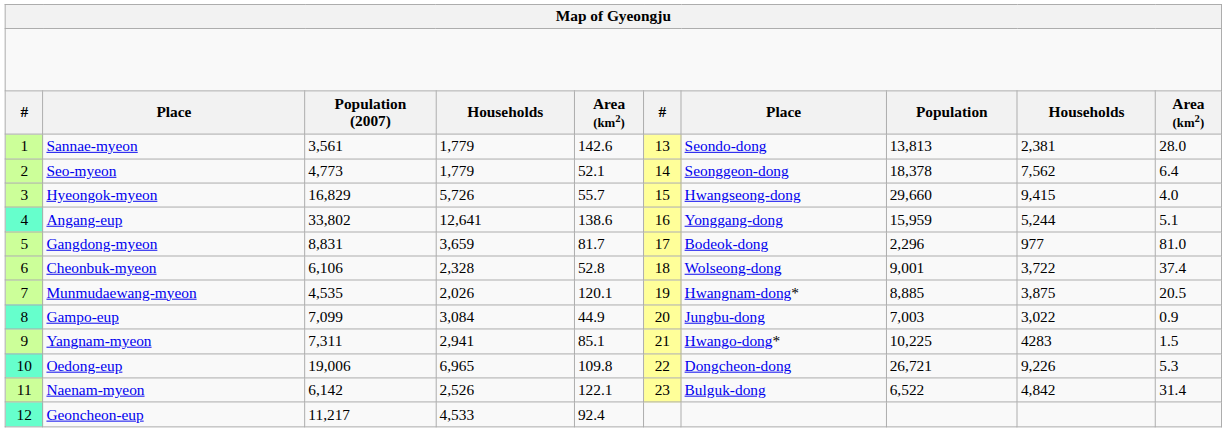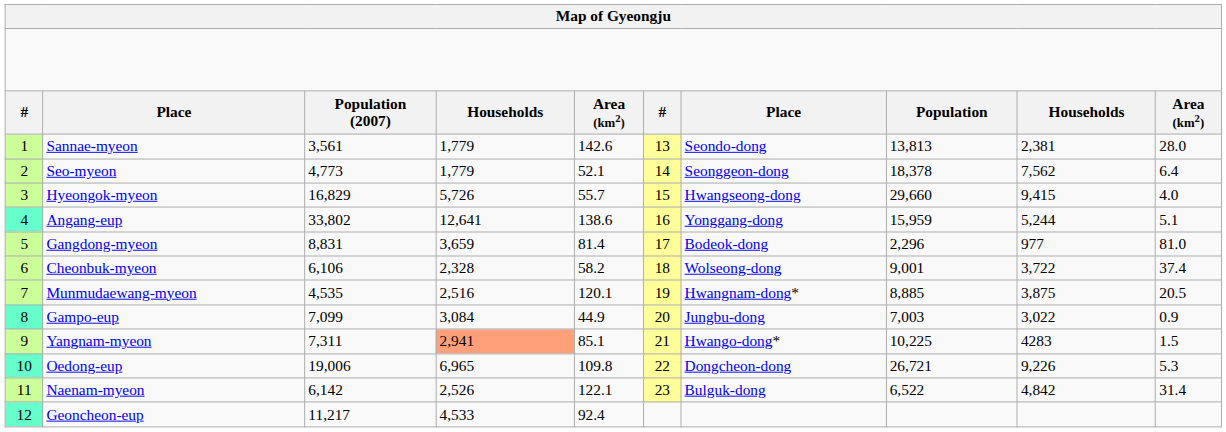Gangdong-myeon | column 5: 81.7 -> 81.4
Cheonbuk-myeon | column 5: 52.8 -> 58.2
Munmudaewang-myeon | column 4: 2,026 -> 2,516
Yangnam-myeon | column 4: no background -> lightsalmon background
